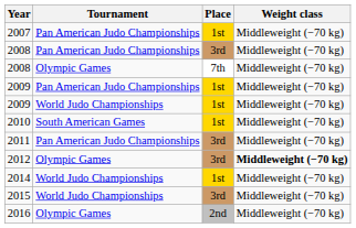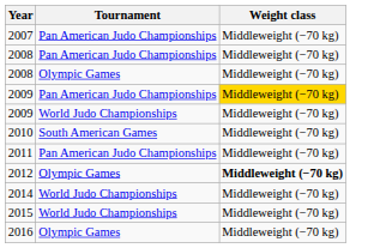- column: Place | 1st | 3rd | 7th | 1st | 1st | 1st | 3rd | 3rd | 1st | 3rd | 2nd
2009 / Pan American Judo Championships | Weight class: no background -> gold background
